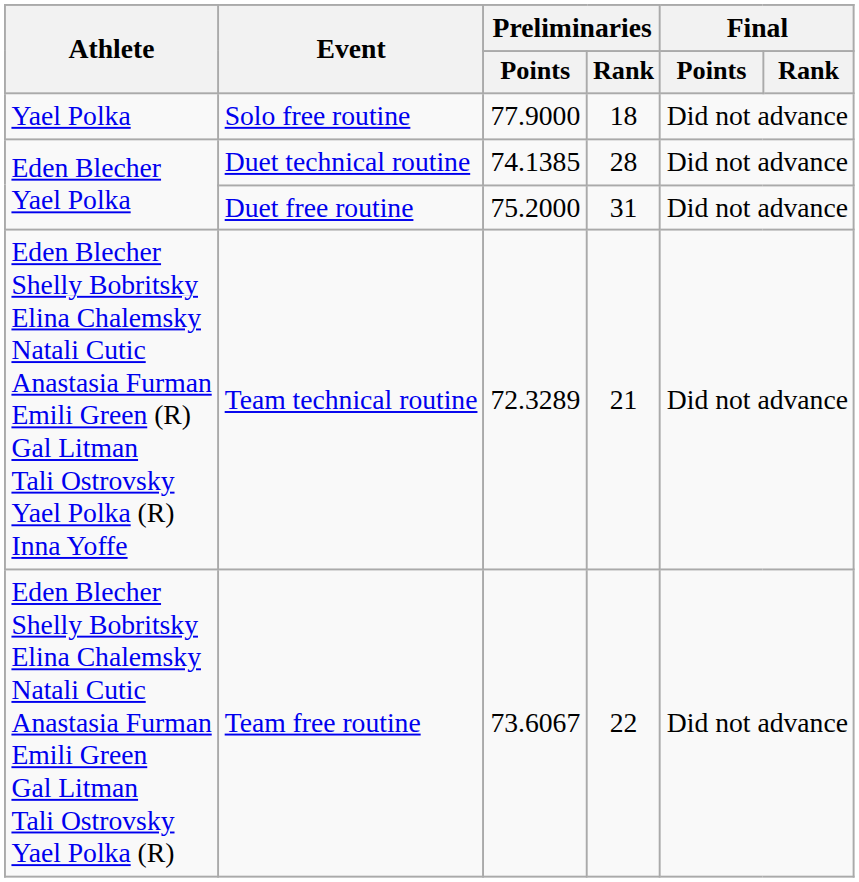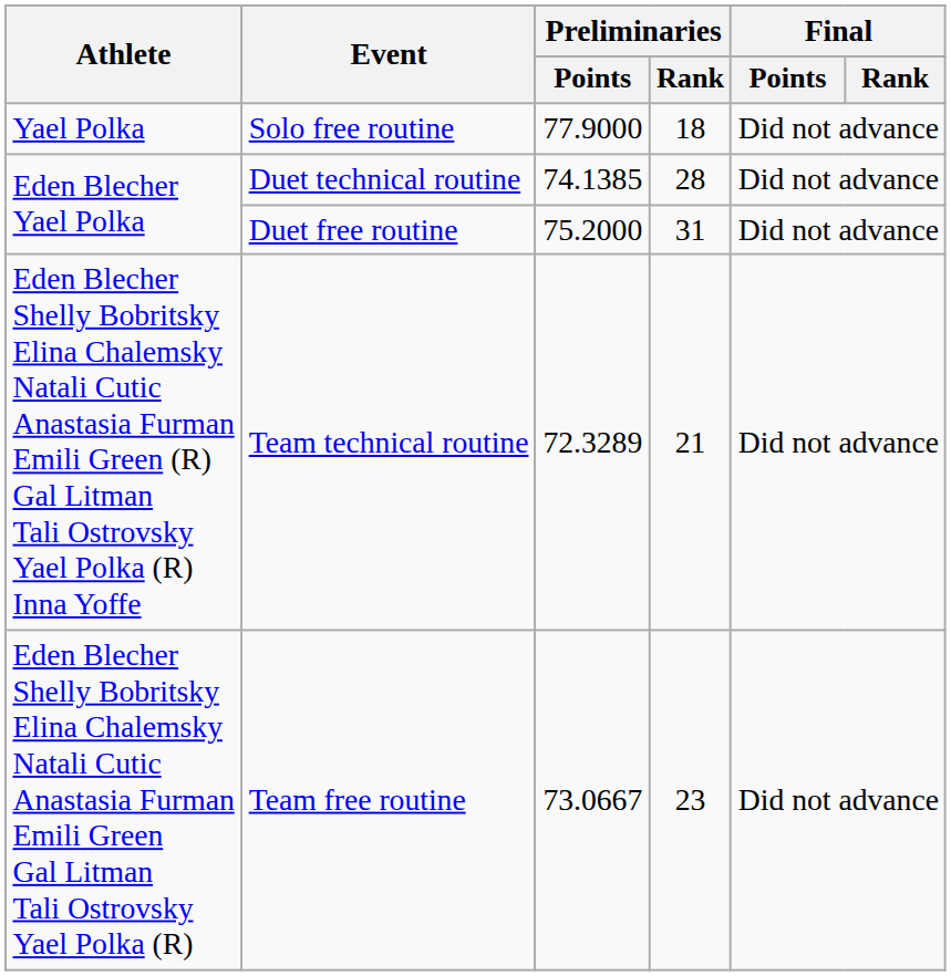Team free routine | Preliminaries / Points: 73.6067 -> 73.0667
Team free routine | Preliminaries / Rank: 22 -> 23
